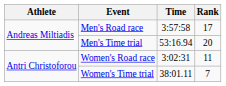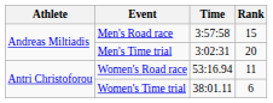Men's Road race | Rank: 17 -> 15
Men's Time trial | Time: 53:16.94 -> 3:02:31
Women's Road race | Time: 3:02:31 -> 53:16.94
Women's Time trial | Rank: 7 -> 6
